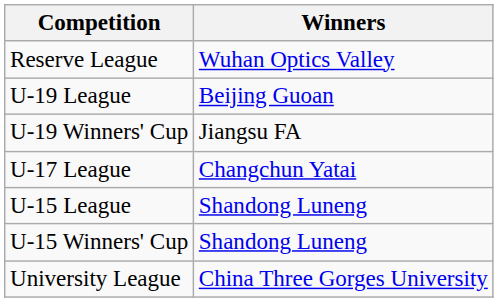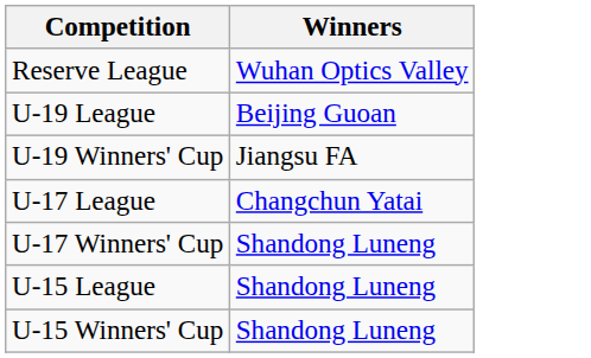+ row: U-17 Winners' Cup | Shandong Luneng
- row: University League | China Three Gorges University
